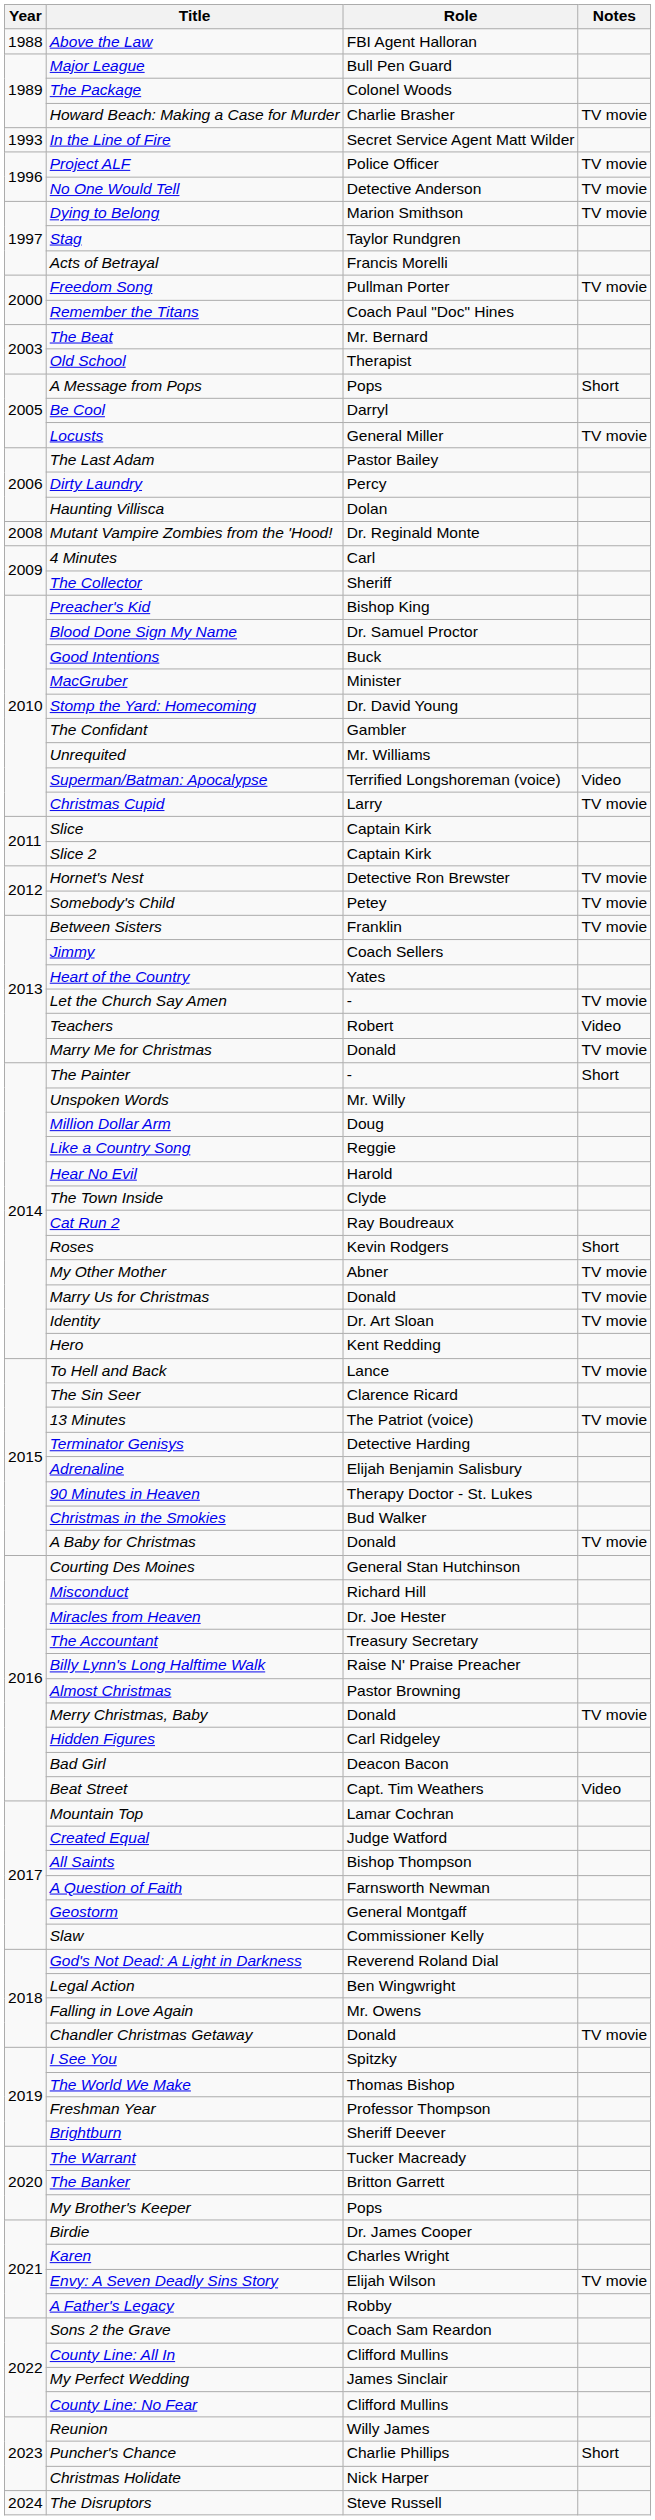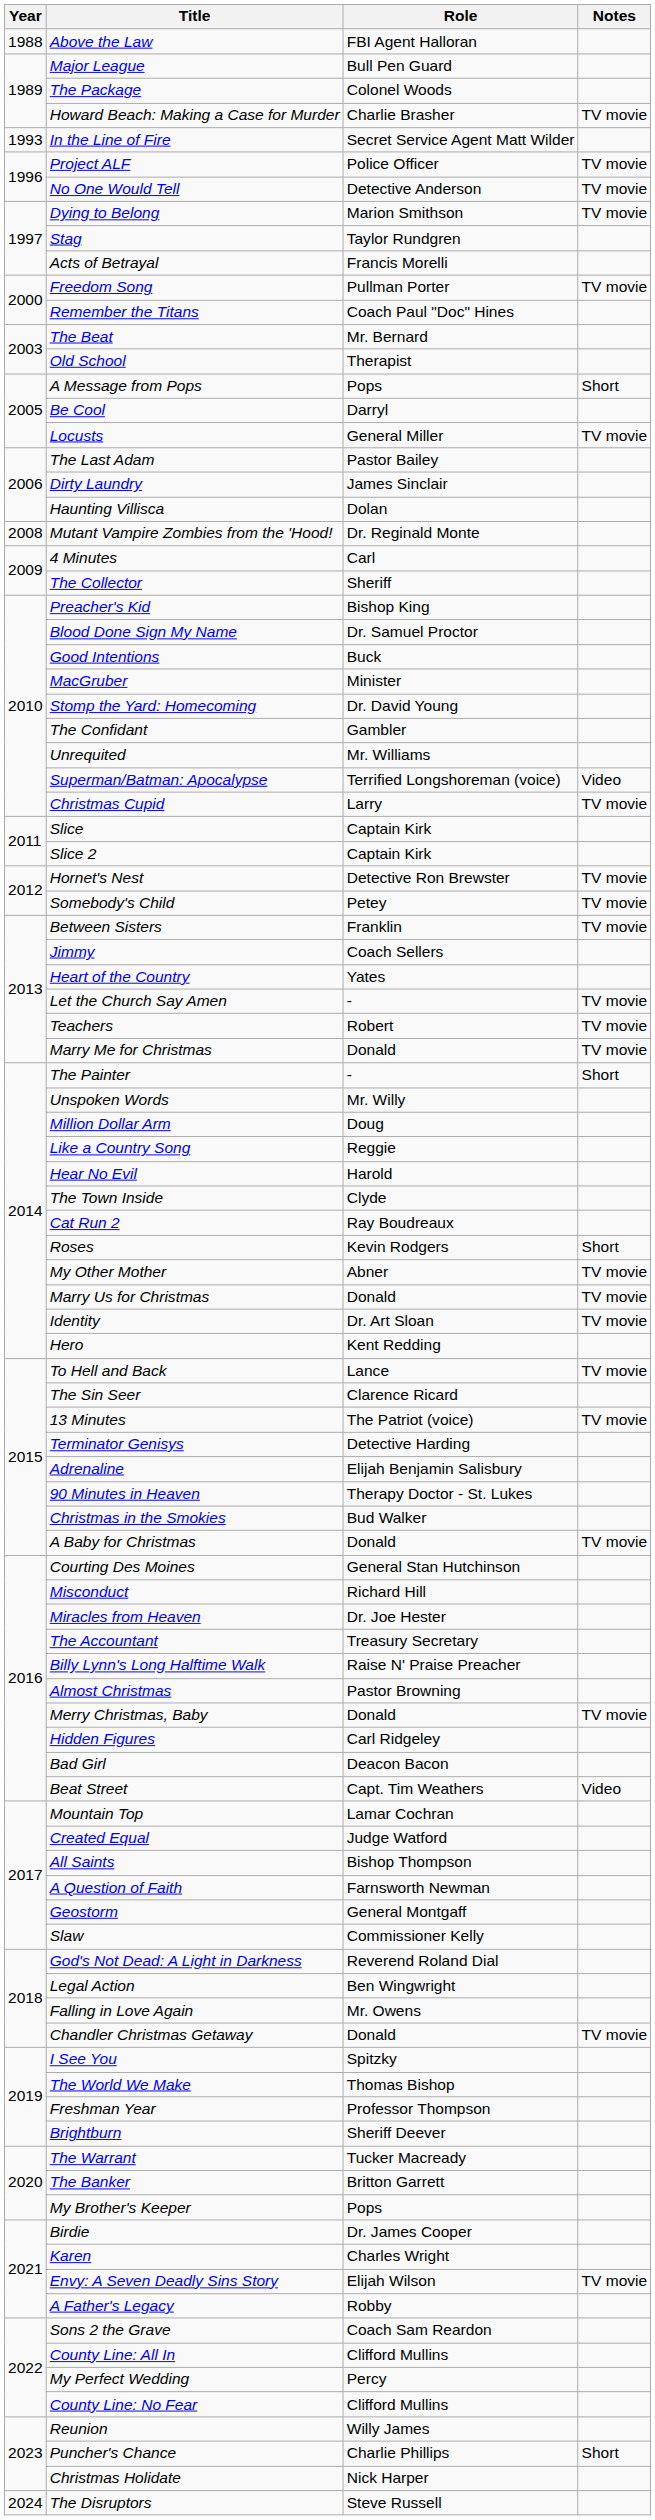Dirty Laundry | Role: Percy -> James Sinclair
Teachers | Notes: Video -> TV movie
My Perfect Wedding | Role: James Sinclair -> Percy
